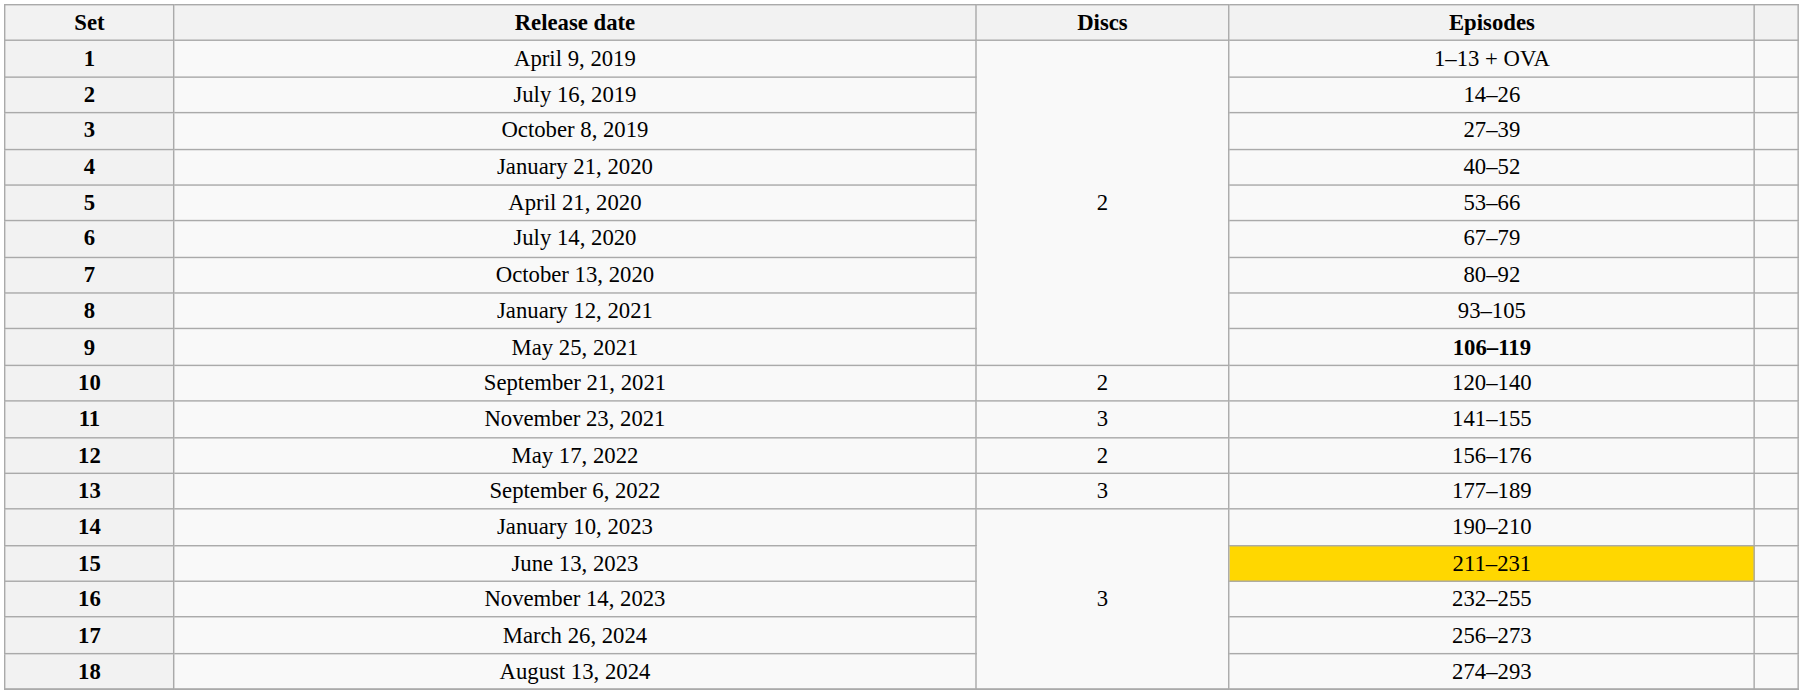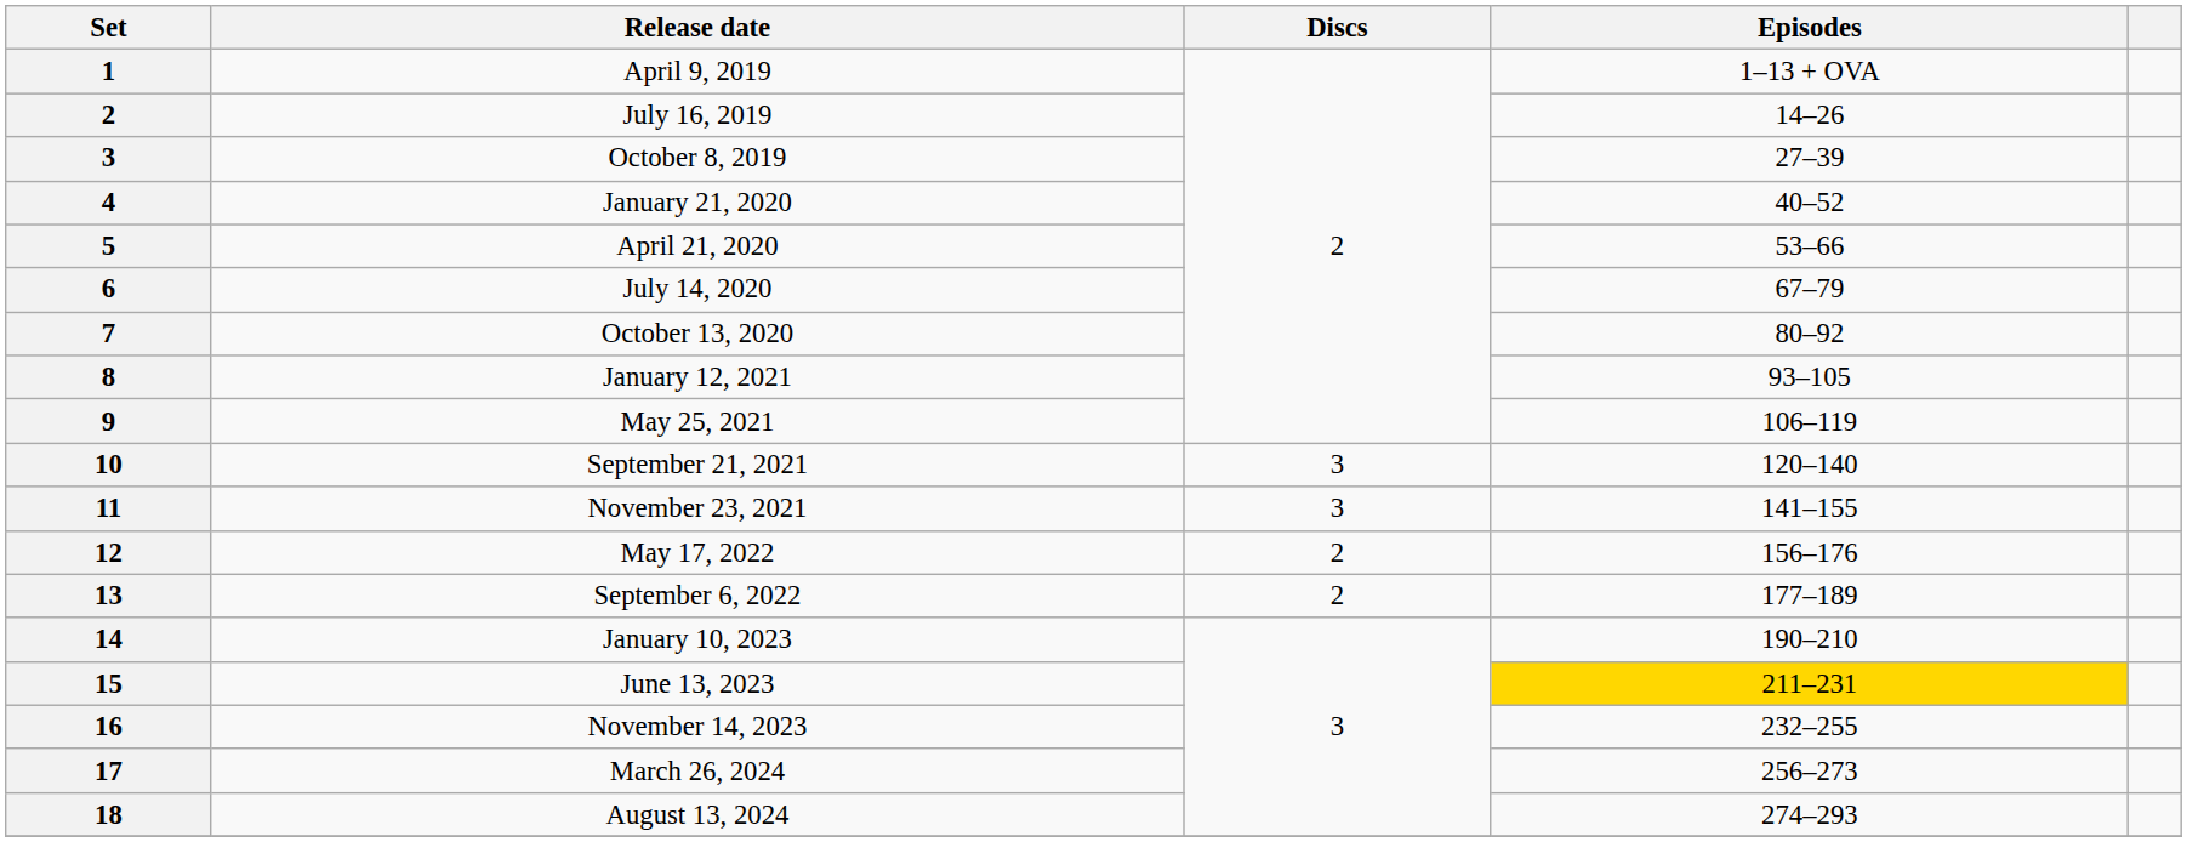May 25, 2021 | Episodes: bold -> normal
September 21, 2021 | Discs: 2 -> 3
September 6, 2022 | Discs: 3 -> 2
